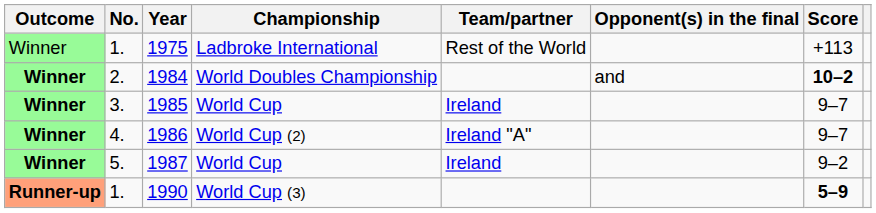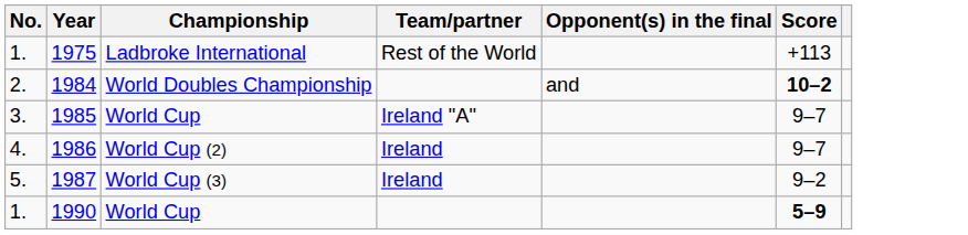- column: Outcome | Winner | Winner | Winner | Winner | Winner | Runner-up
1985 | Team/partner: Ireland -> Ireland "A"
1986 | Team/partner: Ireland "A" -> Ireland
1987 | Championship: World Cup -> World Cup (3)
1990 | Championship: World Cup (3) -> World Cup
